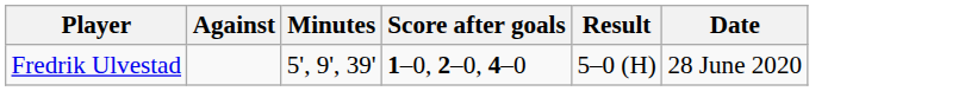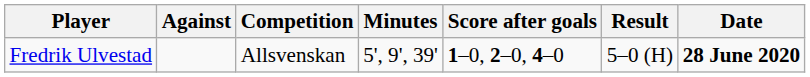+ column: Competition | Allsvenskan
Fredrik Ulvestad | Date: normal -> bold
